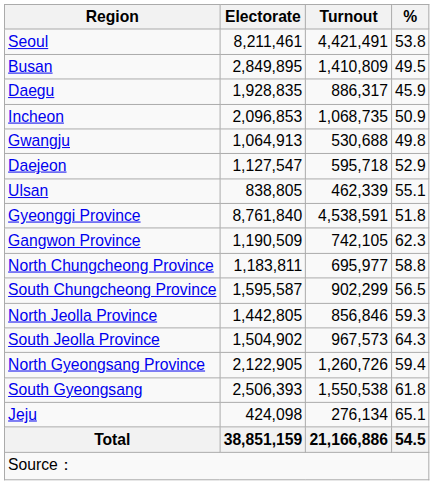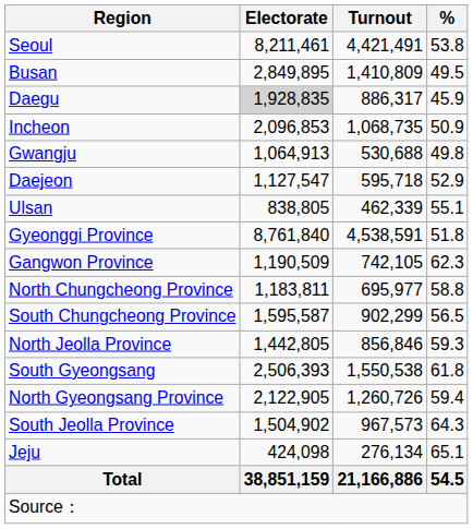Daegu | Electorate: no background -> lightgrey background
rows swapped: South Jeolla Province <-> South Gyeongsang
